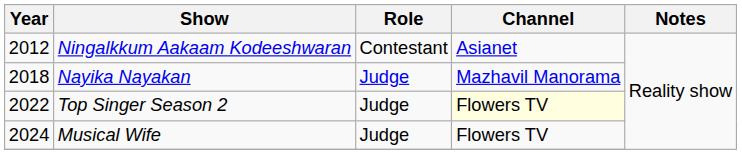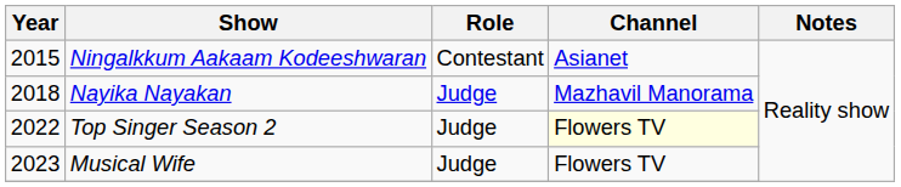Ningalkkum Aakaam Kodeeshwaran | Year: 2012 -> 2015
Musical Wife | Year: 2024 -> 2023
